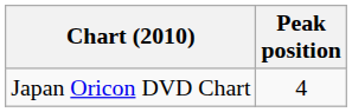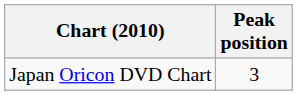Japan Oricon DVD Chart | Peak position: 4 -> 3
